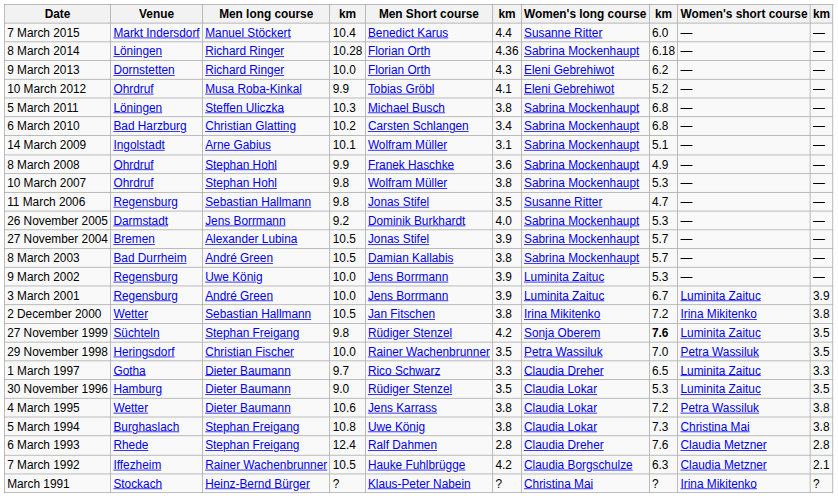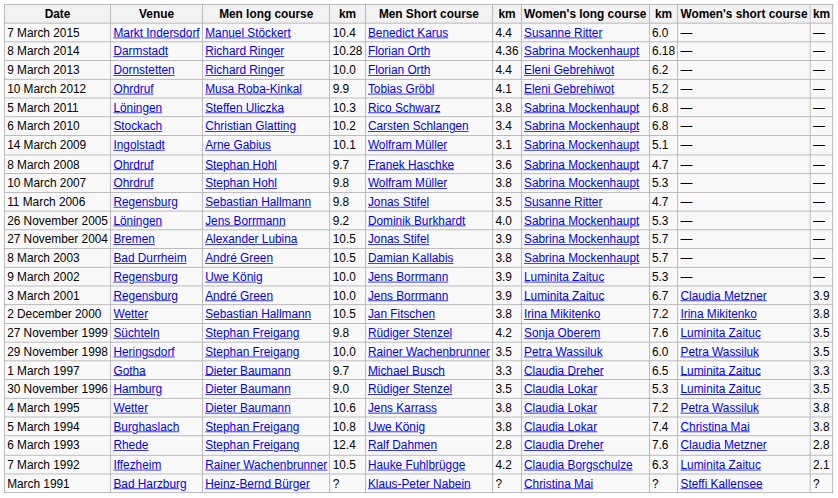8 March 2014 | Venue: Löningen -> Darmstadt
9 March 2013 | column 6: 4.3 -> 4.4
5 March 2011 | Men Short course: Michael Busch -> Rico Schwarz
6 March 2010 | Venue: Bad Harzburg -> Stockach
8 March 2008 | column 4: 9.9 -> 9.7
8 March 2008 | column 8: 4.9 -> 4.7
26 November 2005 | Venue: Darmstadt -> Löningen
3 March 2001 | Women's short course: Luminita Zaituc -> Claudia Metzner
27 November 1999 | column 8: bold -> normal
29 November 1998 | Men long course: Christian Fischer -> Stephan Freigang
29 November 1998 | column 8: 7.0 -> 6.0
1 March 1997 | Men Short course: Rico Schwarz -> Michael Busch
5 March 1994 | column 8: 7.3 -> 7.4
7 March 1992 | Women's short course: Claudia Metzner -> Luminita Zaituc
March 1991 | Venue: Stockach -> Bad Harzburg
March 1991 | Women's short course: Irina Mikitenko -> Steffi Kallensee
